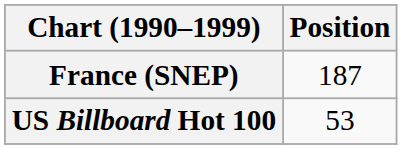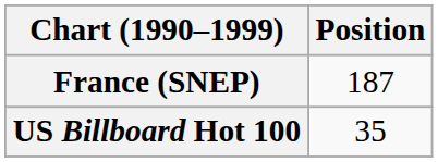US Billboard Hot 100 | Position: 53 -> 35
